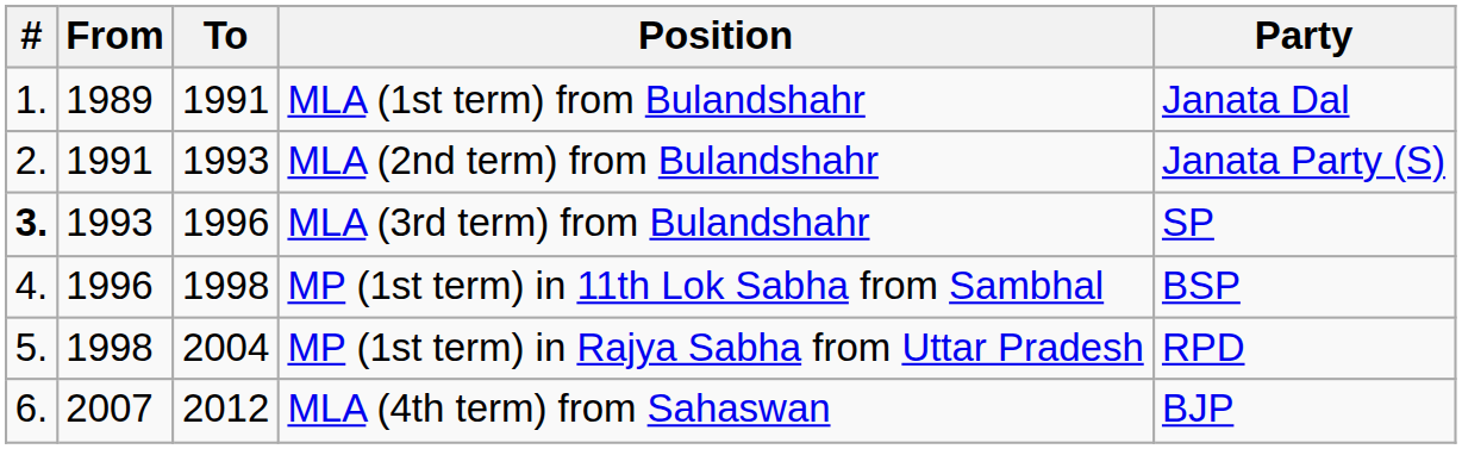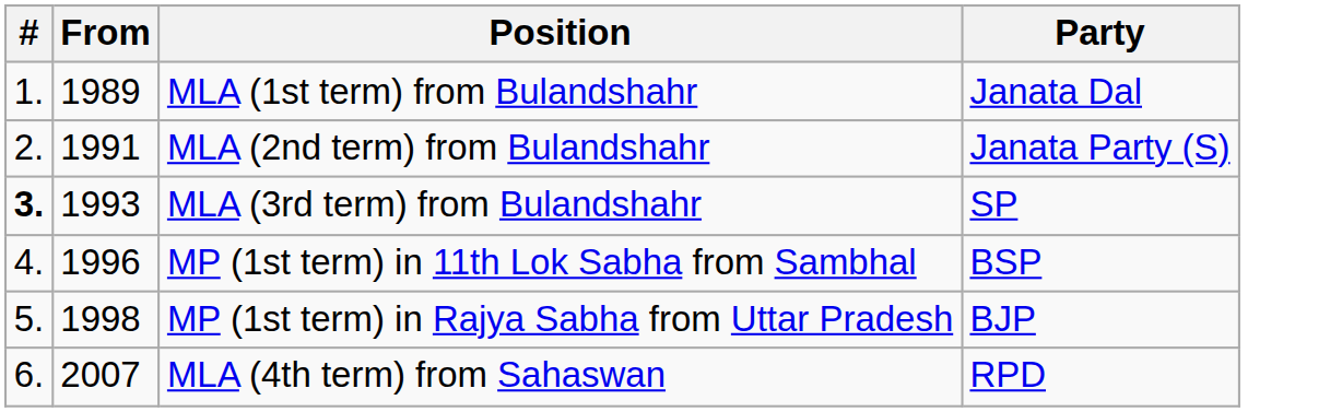- column: To | 1991 | 1993 | 1996 | 1998 | 2004 | 2012
MP (1st term) in Rajya Sabha from Uttar Pradesh | Party: RPD -> BJP
MLA (4th term) from Sahaswan | Party: BJP -> RPD
